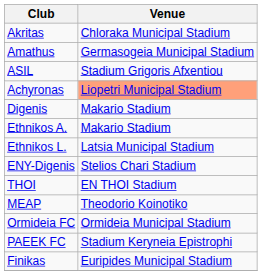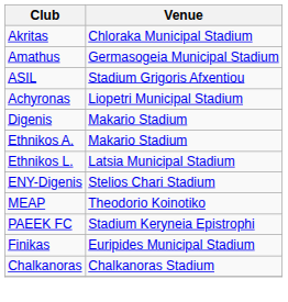Achyronas | Venue: lightsalmon background -> no background
- row: THOI | EN THOI Stadium
- row: Ormideia FC | Ormideia Municipal Stadium
+ row: Chalkanoras | Chalkanoras Stadium
